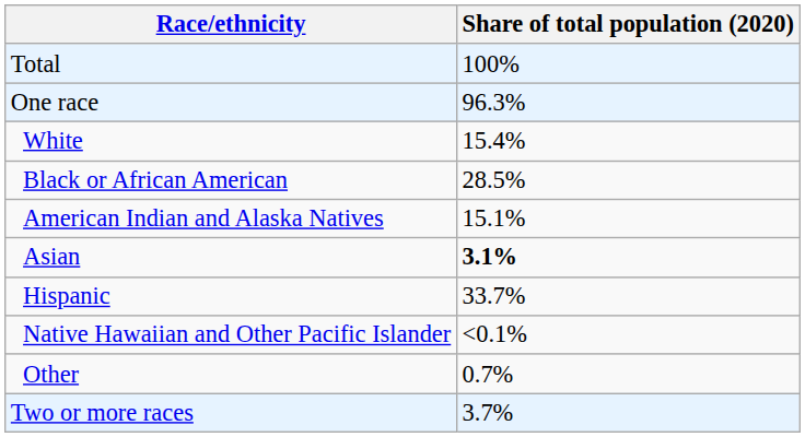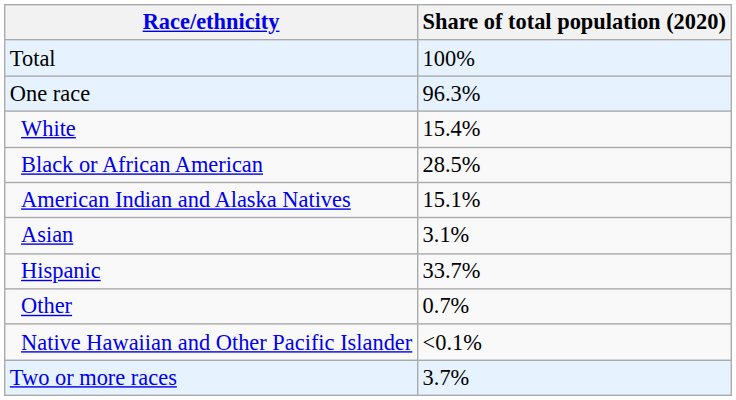Asian | Share of total population (2020): bold -> normal
rows swapped: Native Hawaiian and Other Pacific Islander <-> Other
